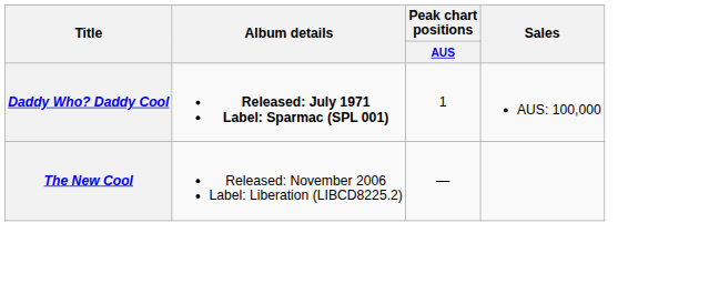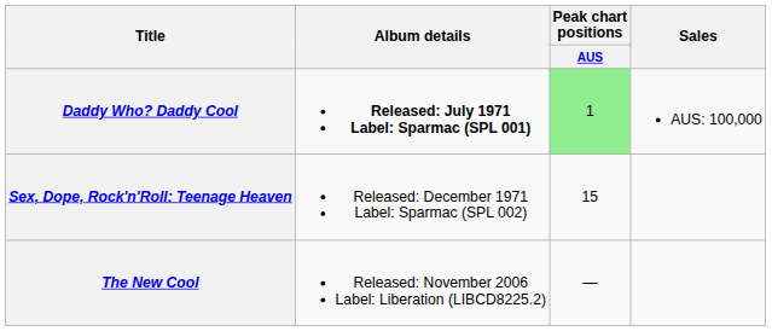Daddy Who? Daddy Cool | Peak chart positions / AUS: no background -> lightgreen background
+ row: Sex, Dope, Rock'n'Roll: Teenage Heaven | Released: December 1971 Label: Sparmac (SPL 002) | 15
